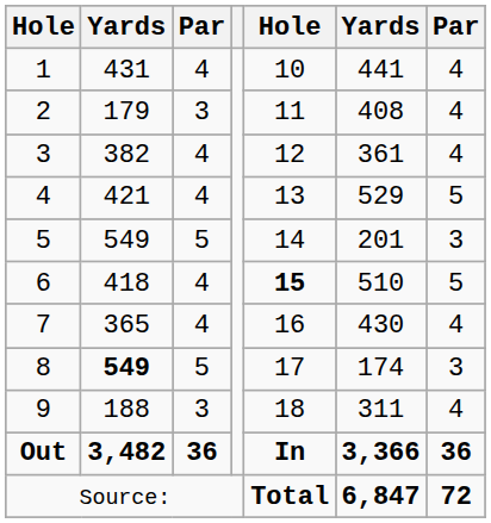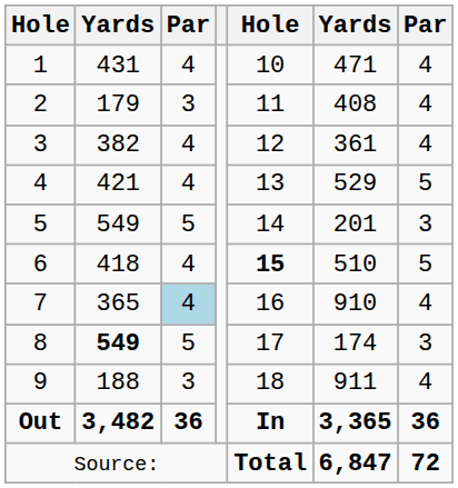1 | column 6: 441 -> 471
7 | column 3: no background -> lightblue background
7 | column 6: 430 -> 910
9 | column 6: 311 -> 911
Out | column 6: 3,366 -> 3,365
